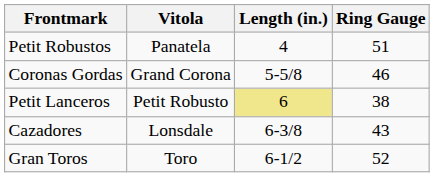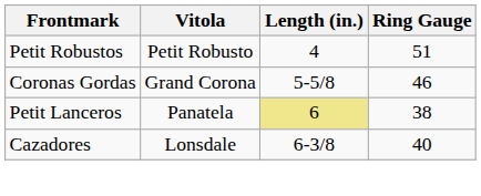Petit Robustos | Vitola: Panatela -> Petit Robusto
Petit Lanceros | Vitola: Petit Robusto -> Panatela
Cazadores | Ring Gauge: 43 -> 40
- row: Gran Toros | Toro | 6-1/2 | 52
